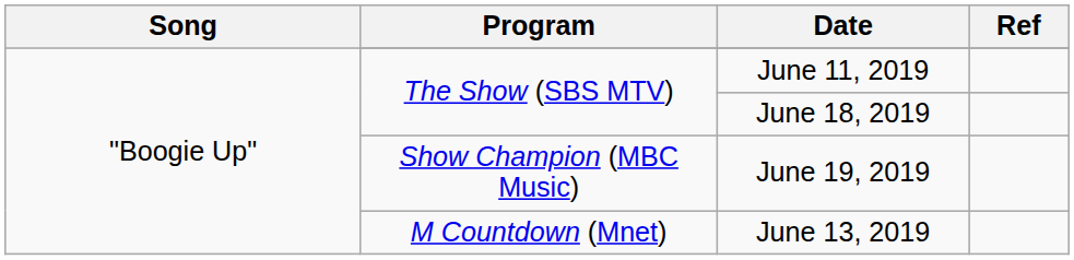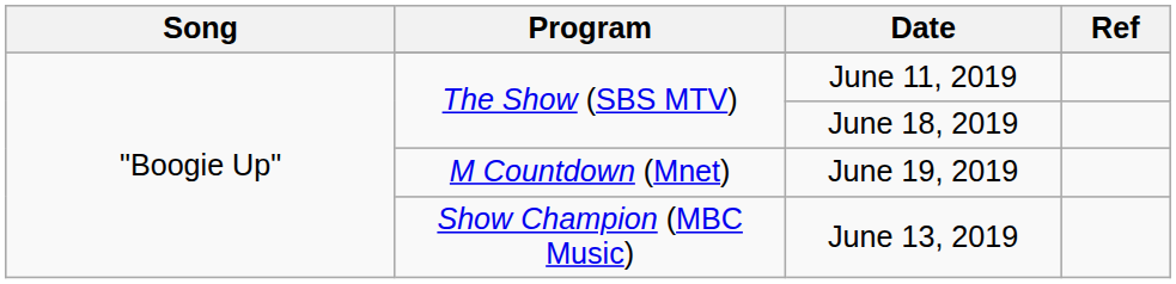June 19, 2019 | Program: Show Champion (MBC Music) -> M Countdown (Mnet)
June 13, 2019 | Program: M Countdown (Mnet) -> Show Champion (MBC Music)
